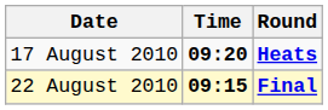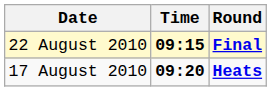rows swapped: 17 August 2010 <-> 22 August 2010
